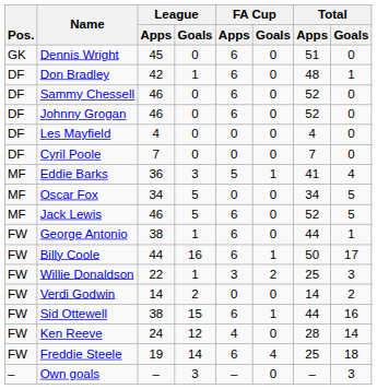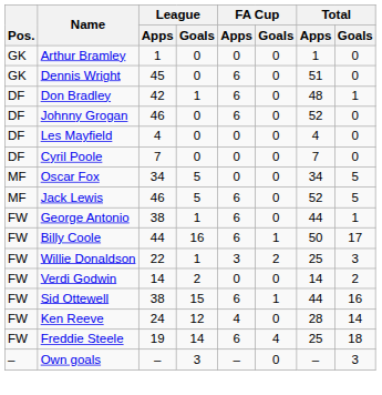+ row: GK | Arthur Bramley | 1 | 0 | 0 | 0 | 1 | 0
- row: DF | Sammy Chessell | 46 | 0 | 6 | 0 | 52 | 0
- row: MF | Eddie Barks | 36 | 3 | 5 | 1 | 41 | 4
